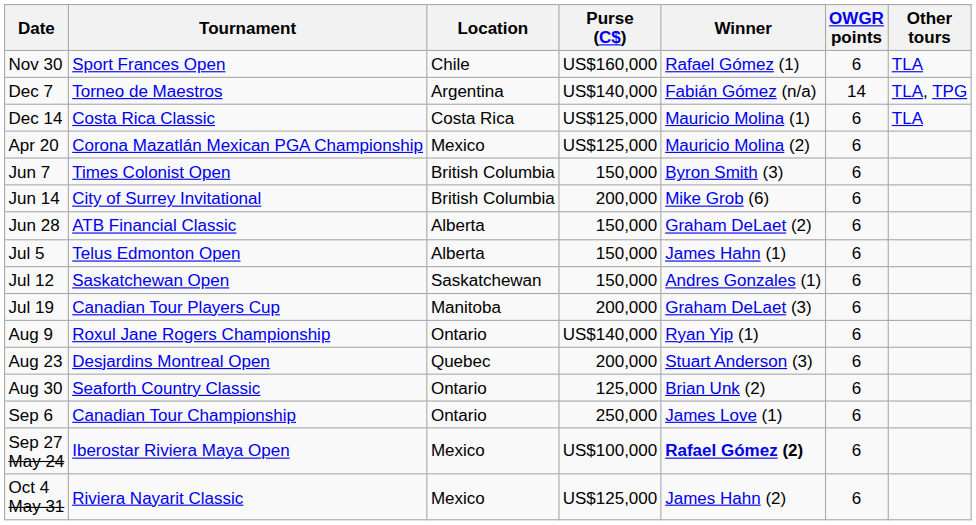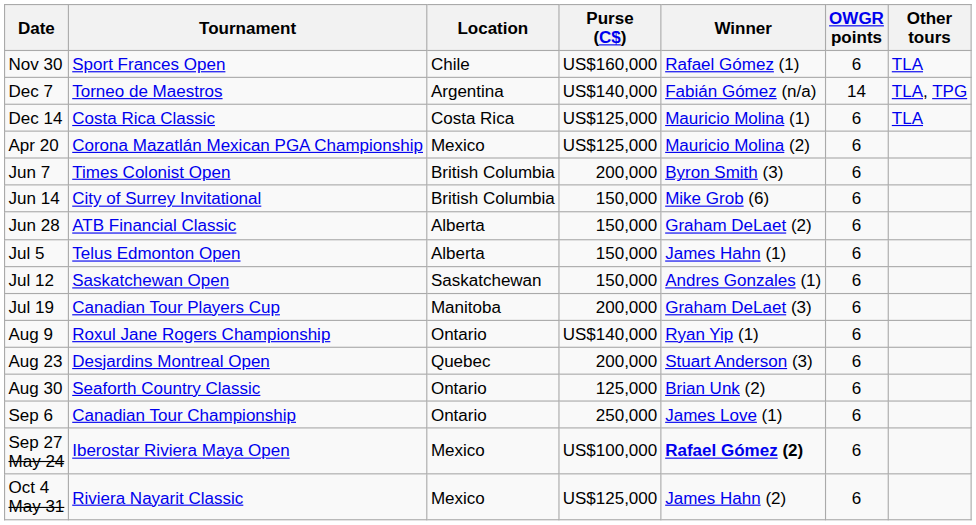Jun 7 | Purse (C$): 150,000 -> 200,000
Jun 14 | Purse (C$): 200,000 -> 150,000
